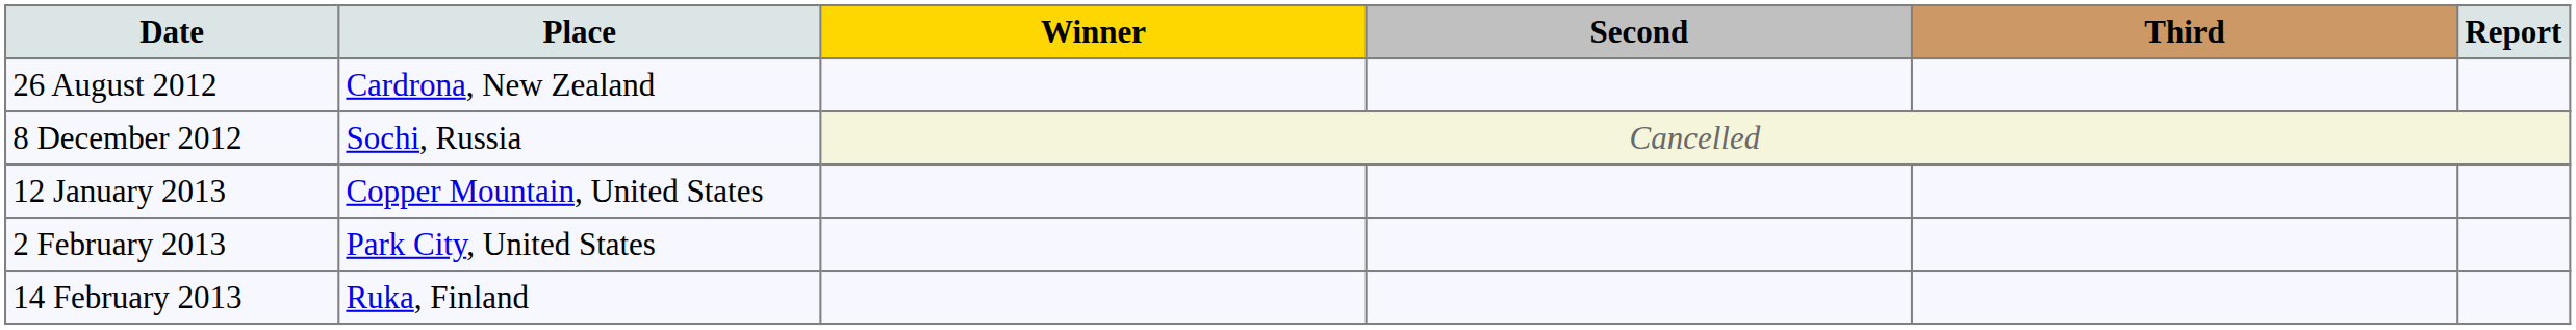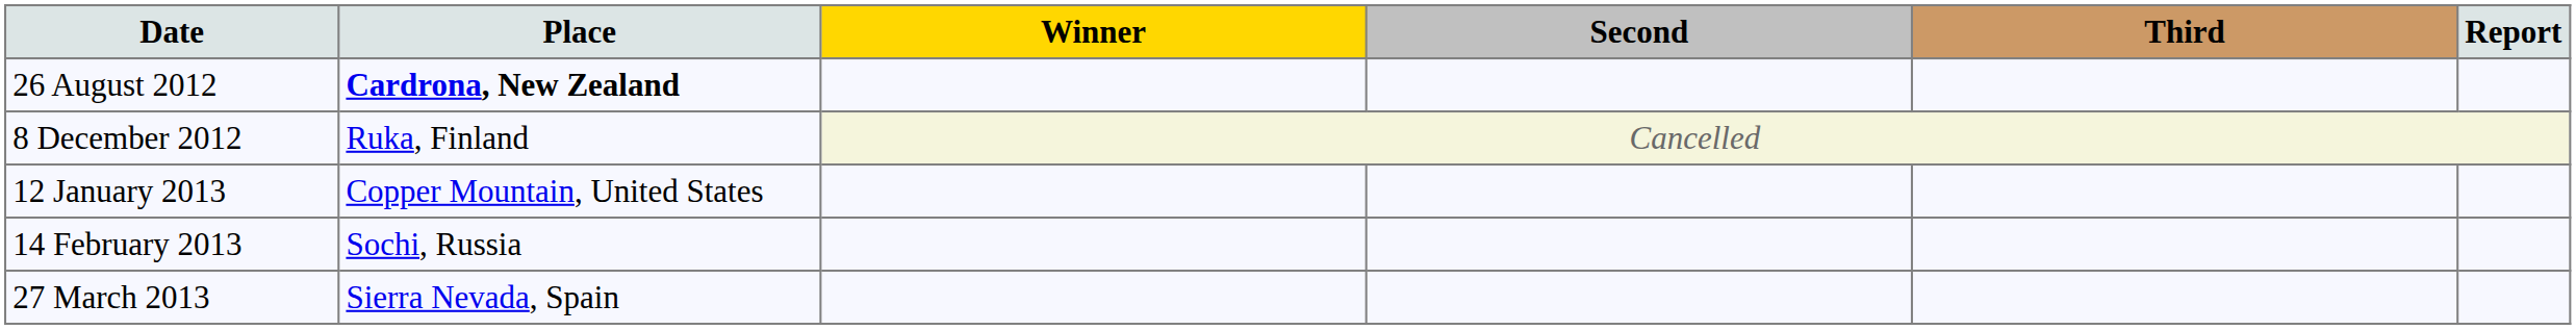26 August 2012 | Place: normal -> bold
8 December 2012 | Place: Sochi, Russia -> Ruka, Finland
- row: 2 February 2013 | Park City, United States
14 February 2013 | Place: Ruka, Finland -> Sochi, Russia
+ row: 27 March 2013 | Sierra Nevada, Spain
